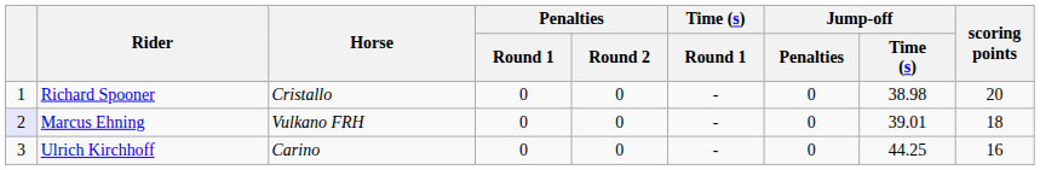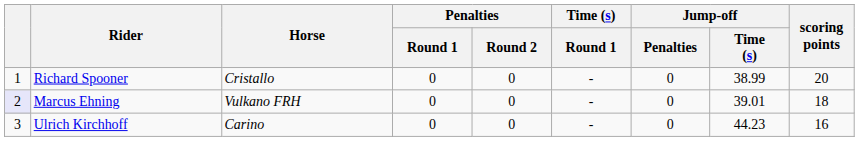Richard Spooner | Jump-off / Time (s): 38.98 -> 38.99
Ulrich Kirchhoff | Jump-off / Time (s): 44.25 -> 44.23
